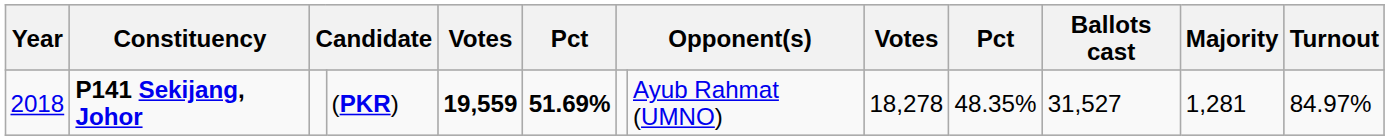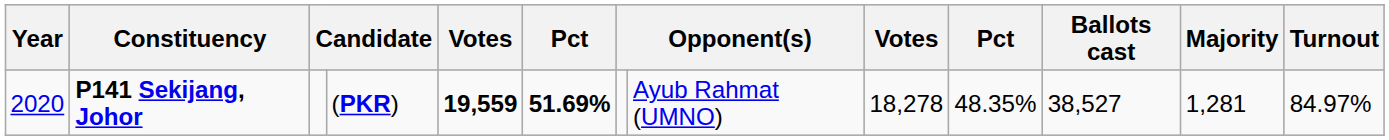P141 Sekijang, Johor | Year: 2018 -> 2020
P141 Sekijang, Johor | Ballots cast: 31,527 -> 38,527
